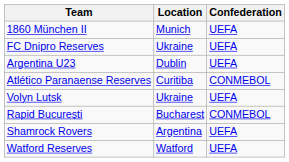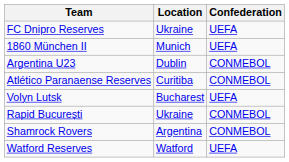rows swapped: FC Dnipro Reserves <-> 1860 München II
Argentina U23 | Confederation: UEFA -> CONMEBOL
Volyn Lutsk | Location: Ukraine -> Bucharest
Rapid București | Location: Bucharest -> Ukraine
Shamrock Rovers | Confederation: UEFA -> CONMEBOL
